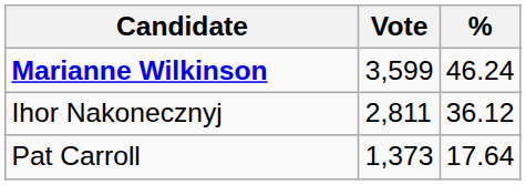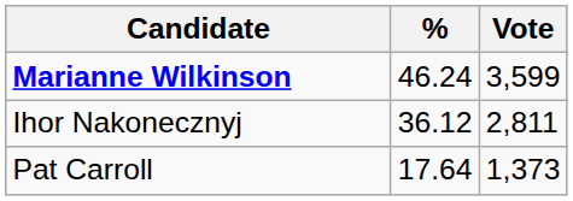columns swapped: Vote <-> %
